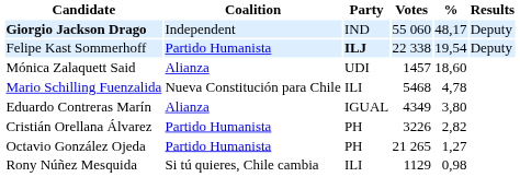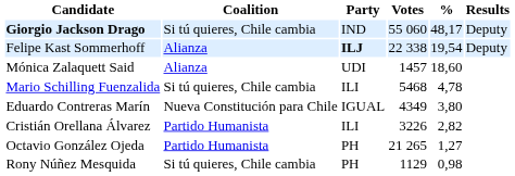Giorgio Jackson Drago | Coalition: Independent -> Si tú quieres, Chile cambia
Felipe Kast Sommerhoff | Coalition: Partido Humanista -> Alianza
Mario Schilling Fuenzalida | Coalition: Nueva Constitución para Chile -> Si tú quieres, Chile cambia
Eduardo Contreras Marín | Coalition: Alianza -> Nueva Constitución para Chile
Cristián Orellana Álvarez | Party: PH -> ILI
Rony Núñez Mesquida | Party: ILI -> PH
